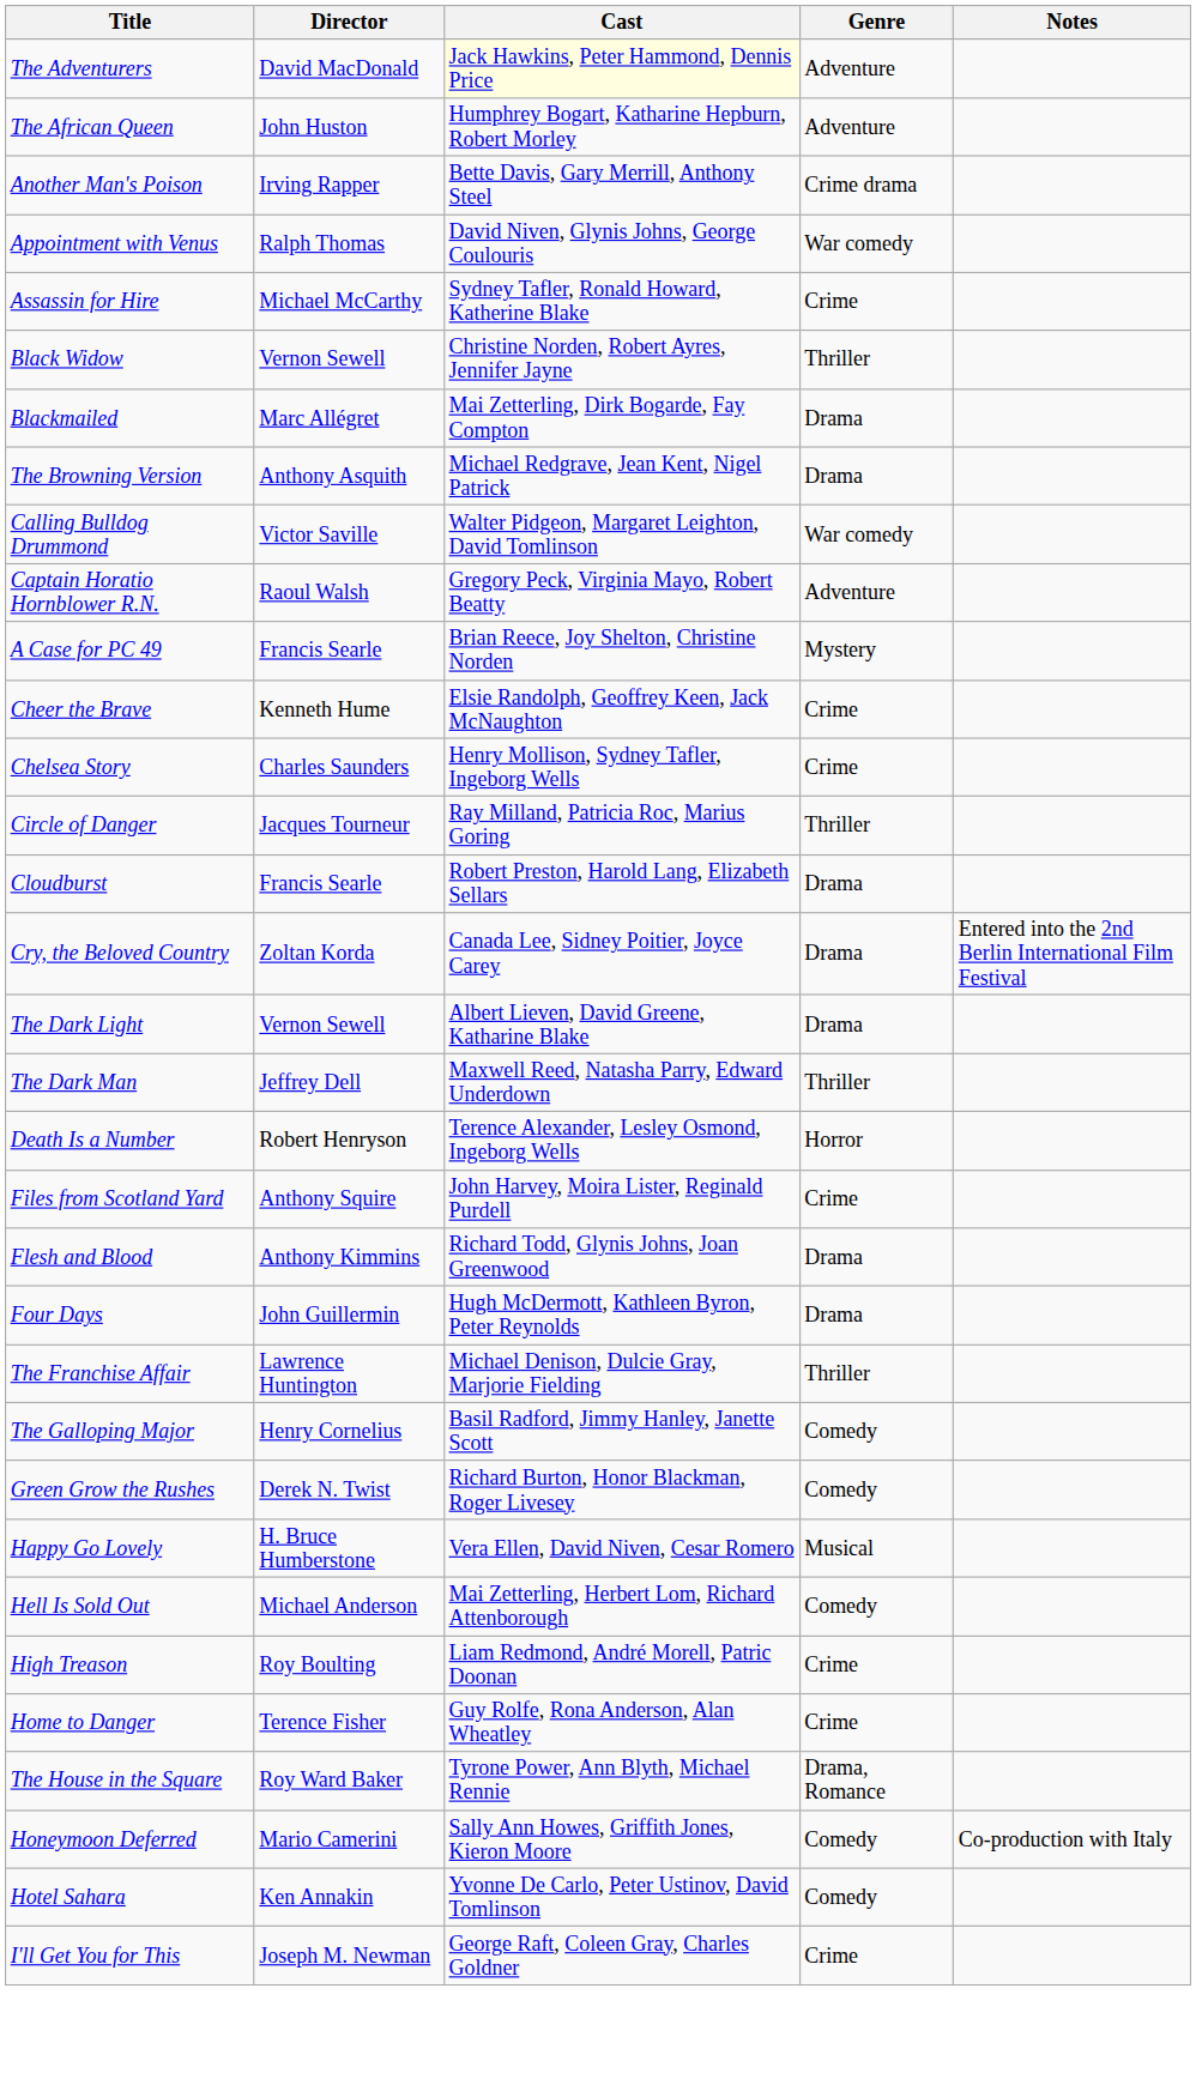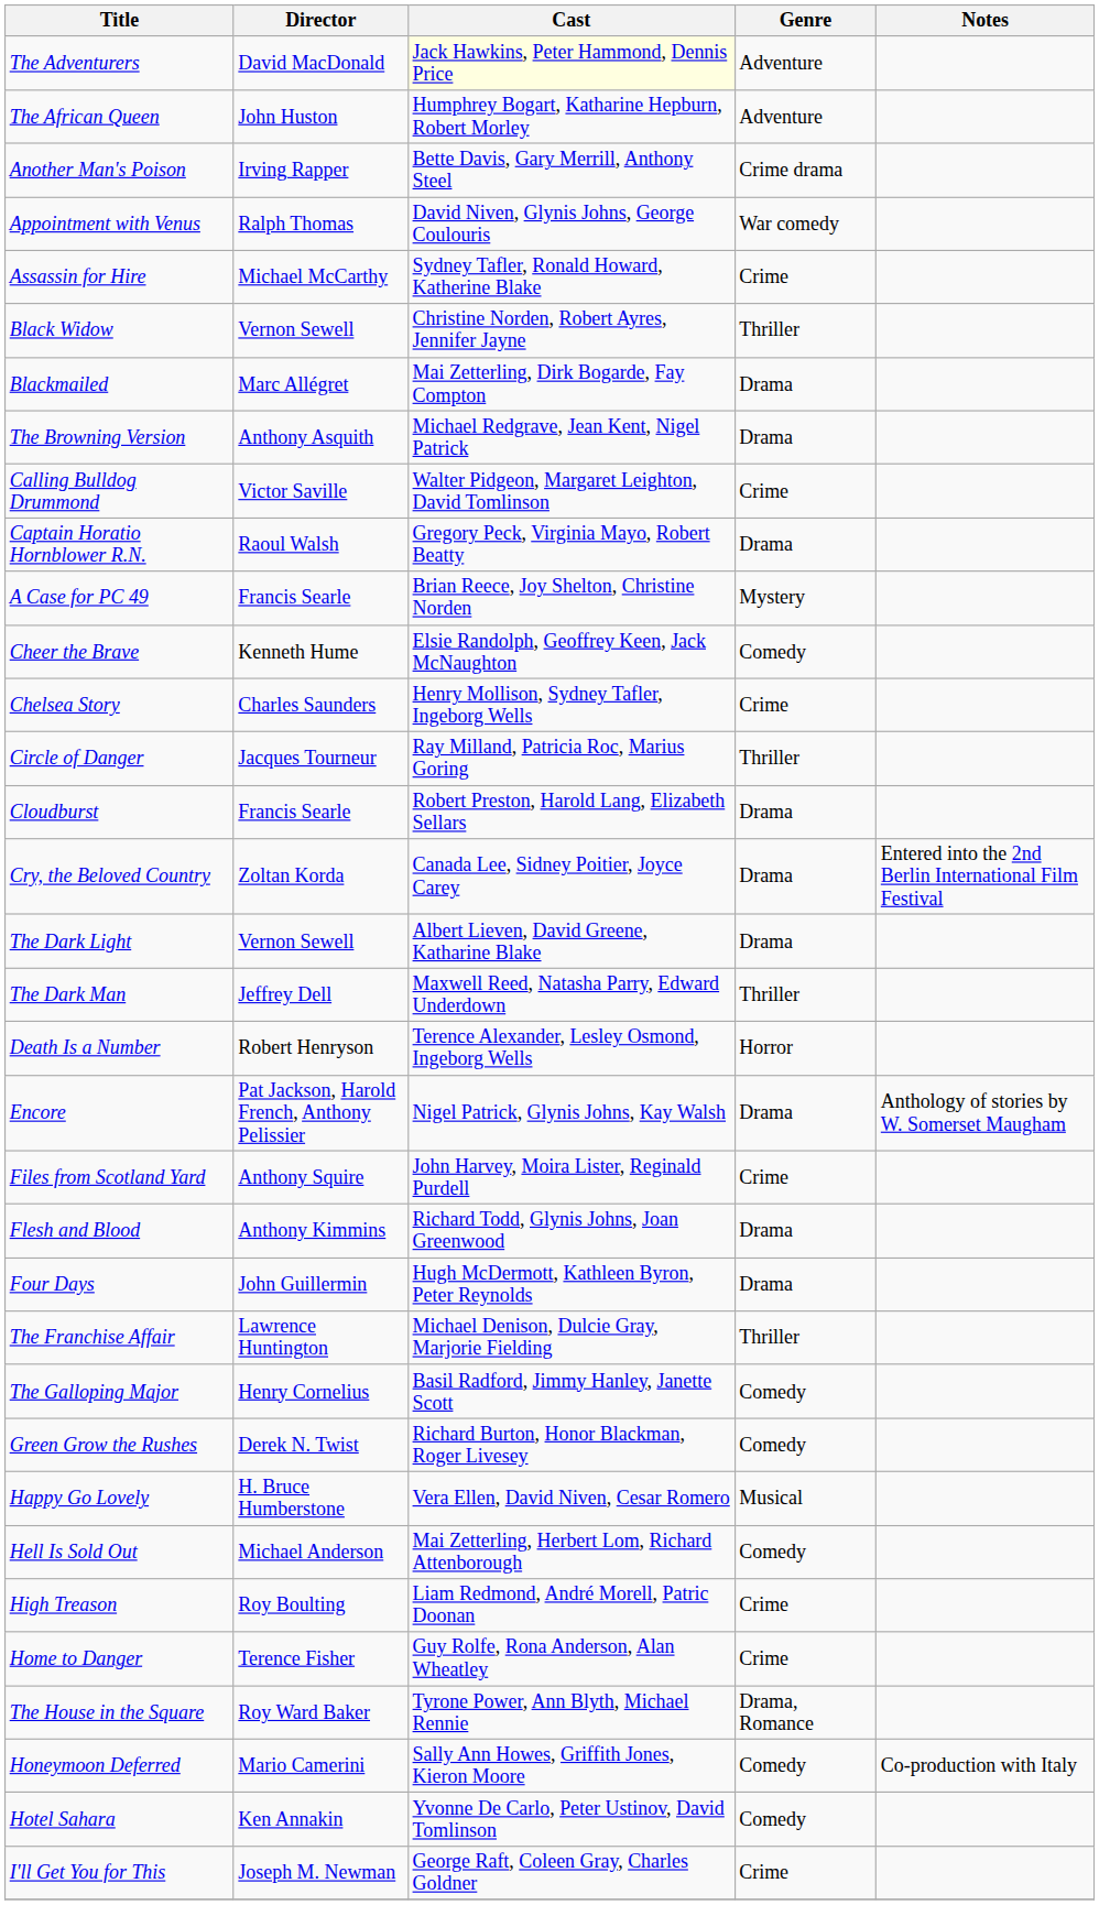Calling Bulldog Drummond | Genre: War comedy -> Crime
Captain Horatio Hornblower R.N. | Genre: Adventure -> Drama
Cheer the Brave | Genre: Crime -> Comedy
+ row: Encore | Pat Jackson, Harold French, Anthony Pelissier | Nigel Patrick, Glynis Johns, Kay Walsh | Drama | Anthology of stories by W. Somerset Maugham
